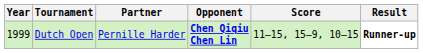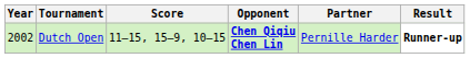columns swapped: Partner <-> Score
Dutch Open | Year: 1999 -> 2002
